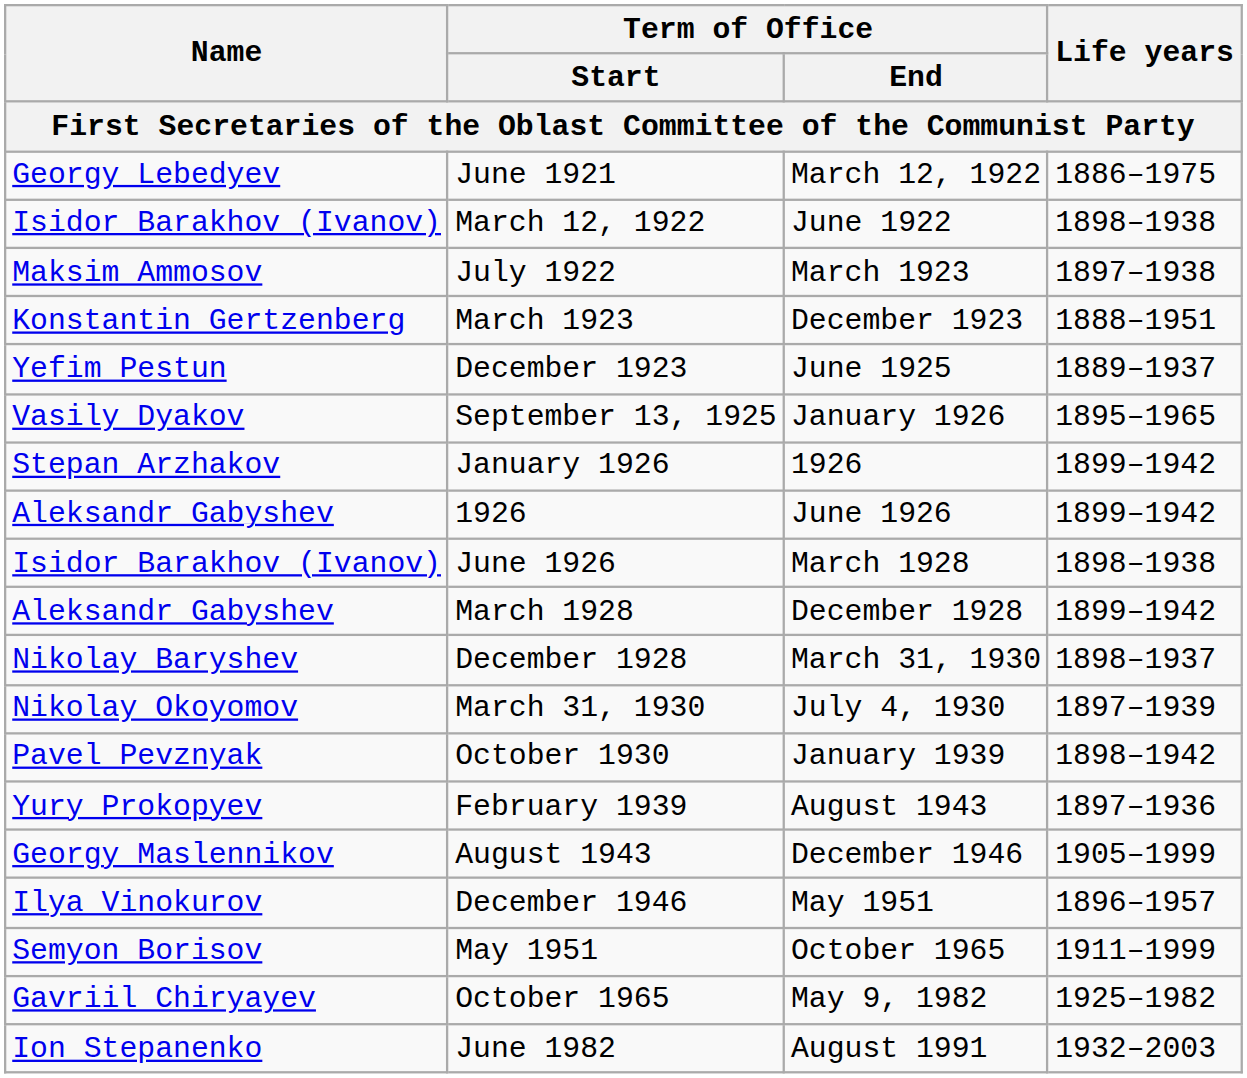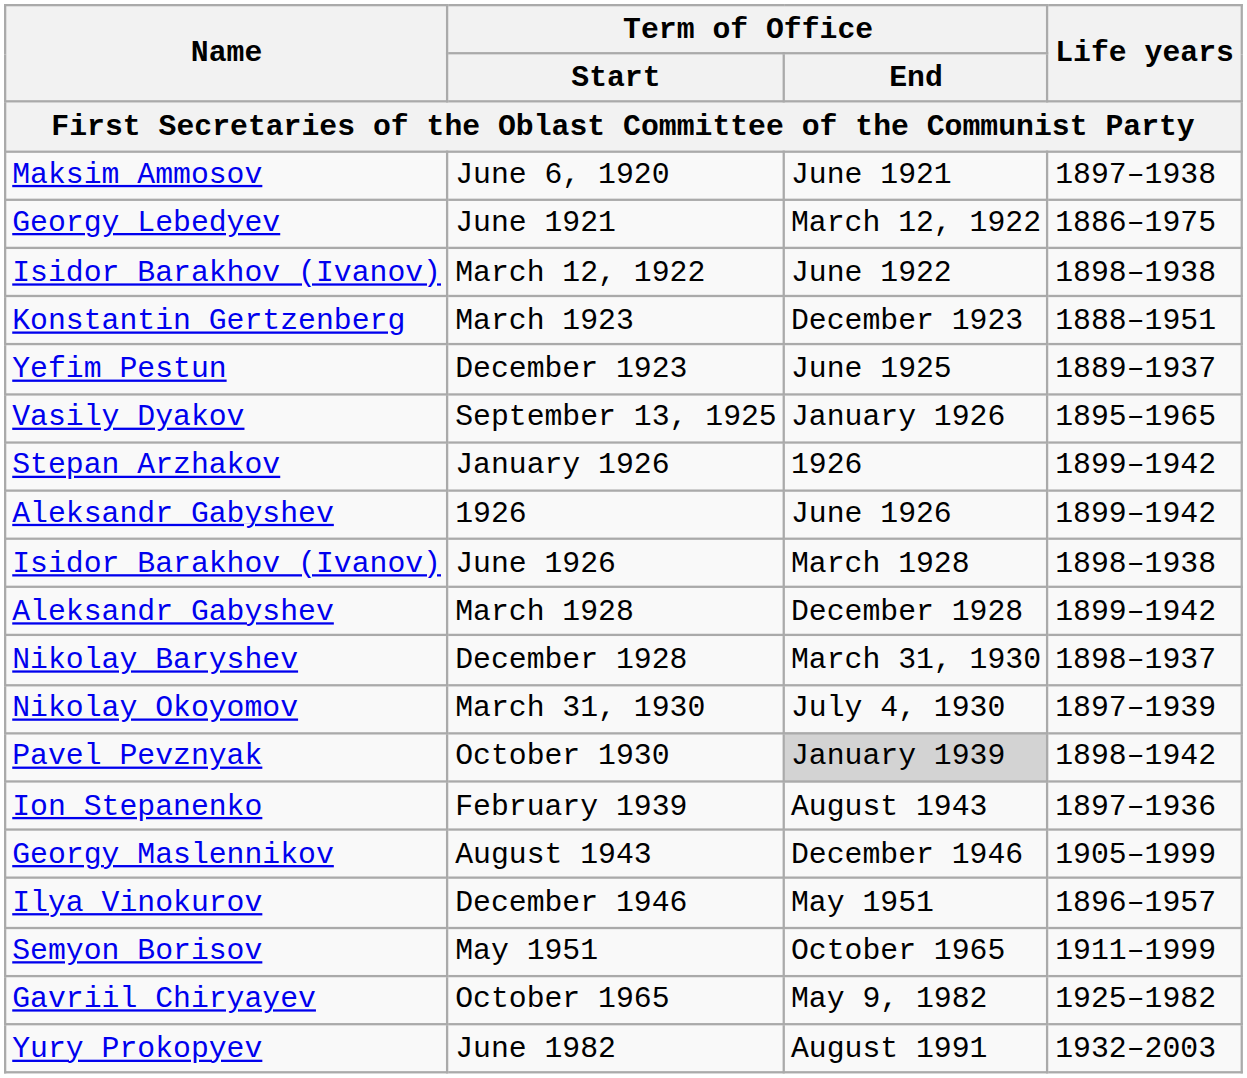+ row: Maksim Ammosov | June 6, 1920 | June 1921 | 1897–1938
- row: Maksim Ammosov | July 1922 | March 1923 | 1897–1938
October 1930 | Term of Office / End: no background -> lightgrey background
February 1939 | Name: Yury Prokopyev -> Ion Stepanenko
June 1982 | Name: Ion Stepanenko -> Yury Prokopyev
